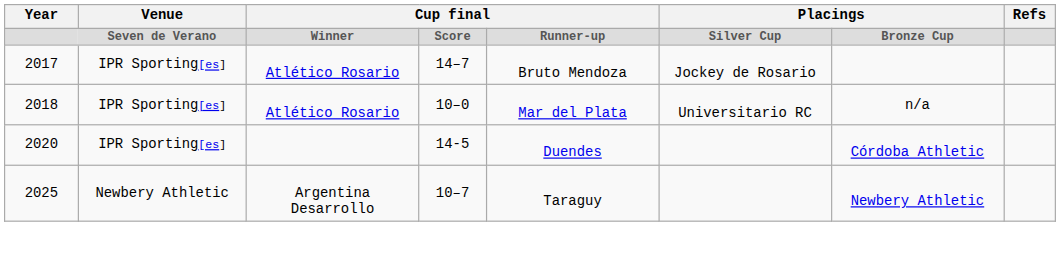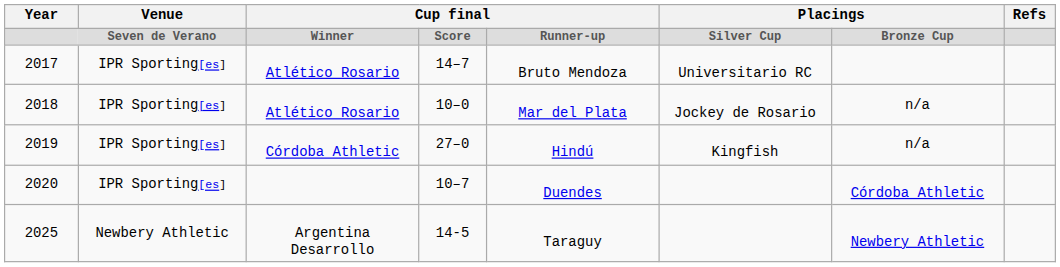2017 | column 6: Jockey de Rosario -> Universitario RC
2018 | column 6: Universitario RC -> Jockey de Rosario
+ row: 2019 | IPR Sporting[es] | Córdoba Athletic | 27–0 | Hindú | Kingfish | n/a
2020 | column 4: 14-5 -> 10–7
2025 | column 4: 10–7 -> 14-5
